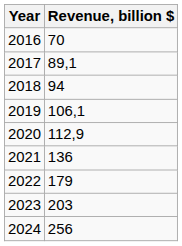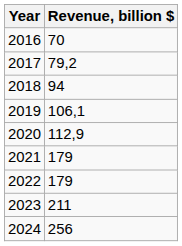2017 | Revenue, billion $: 89,1 -> 79,2
2021 | Revenue, billion $: 136 -> 179
2023 | Revenue, billion $: 203 -> 211
